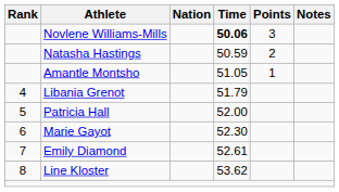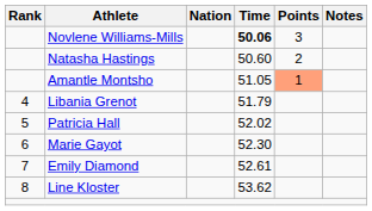Natasha Hastings | Time: 50.59 -> 50.60
Amantle Montsho | Points: no background -> lightsalmon background
Patricia Hall | Time: 52.00 -> 52.02
